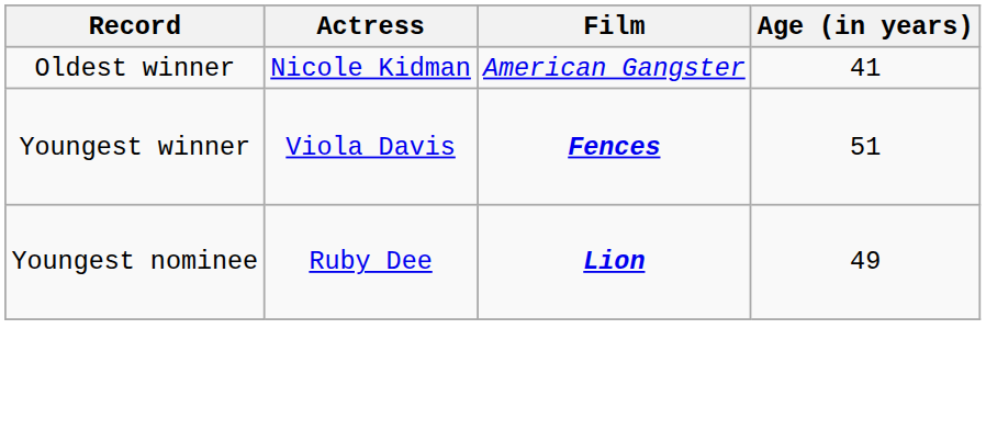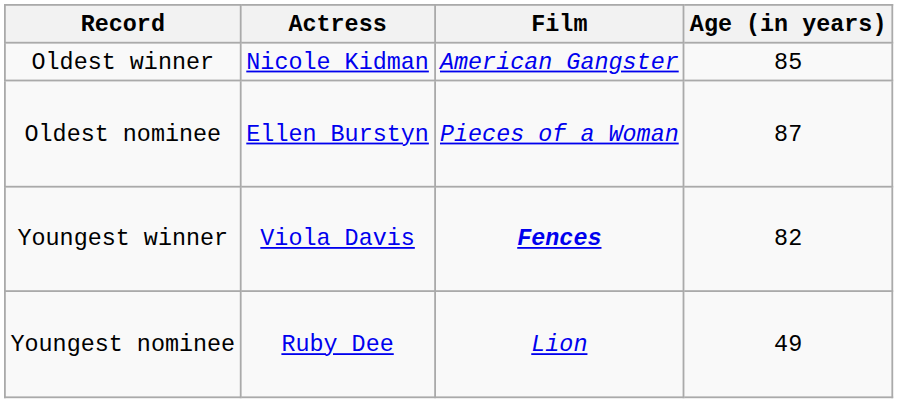Oldest winner | Age (in years): 41 -> 85
+ row: Oldest nominee | Ellen Burstyn | Pieces of a Woman | 87
Youngest winner | Age (in years): 51 -> 82
Youngest nominee | Film: bold -> normal
